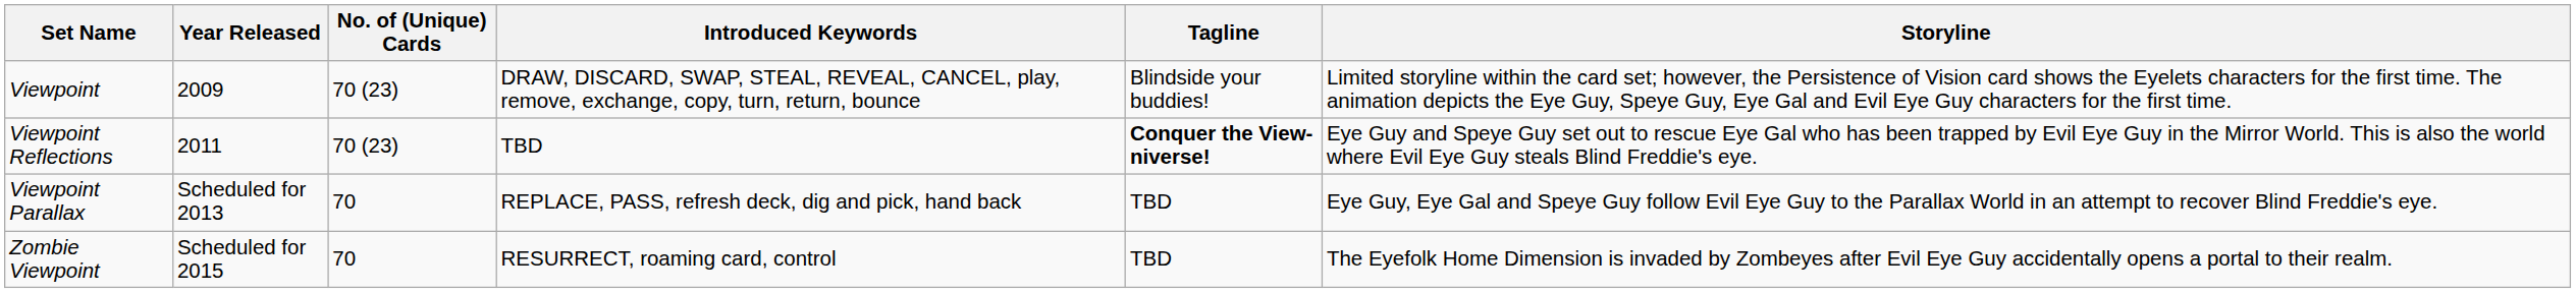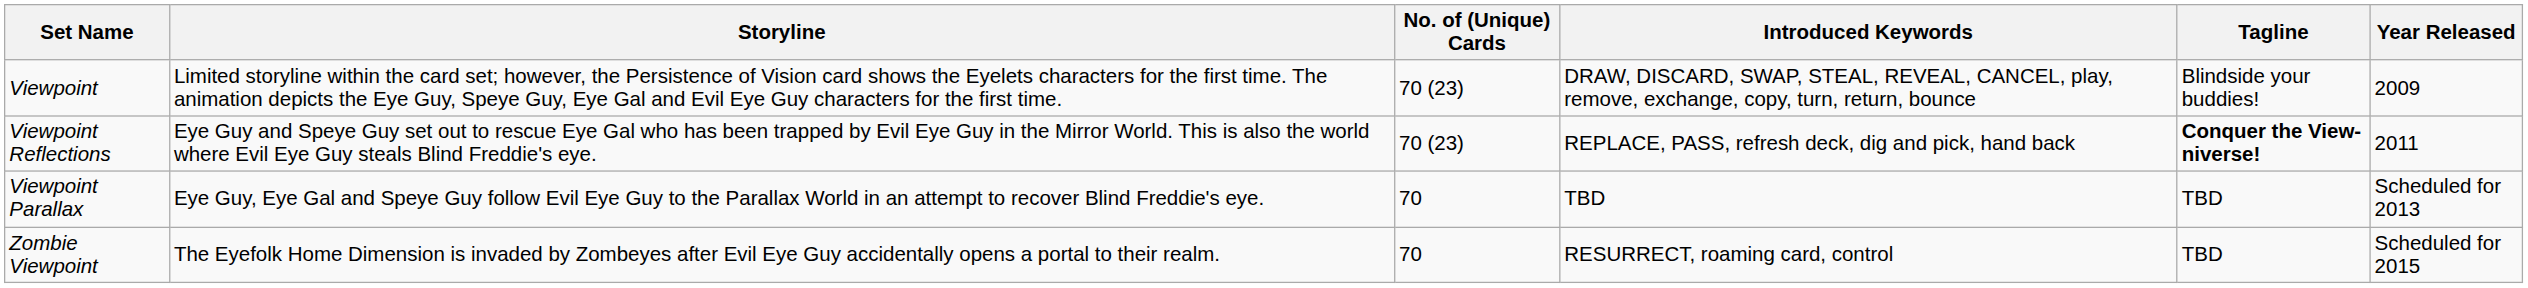columns swapped: Year Released <-> Storyline
Viewpoint Reflections | Introduced Keywords: TBD -> REPLACE, PASS, refresh deck, dig and pick, hand back
Viewpoint Parallax | Introduced Keywords: REPLACE, PASS, refresh deck, dig and pick, hand back -> TBD
